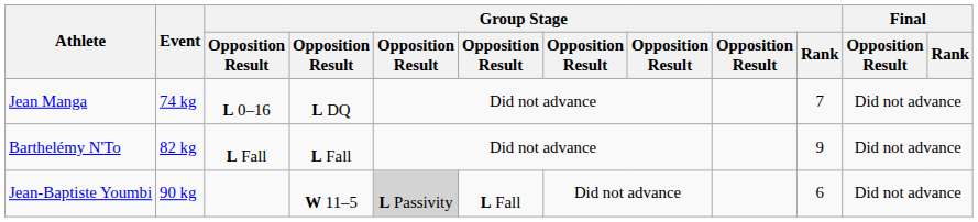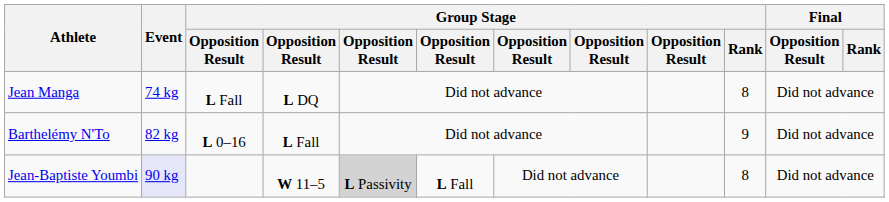Jean Manga | column 3: L 0–16 -> L Fall
Jean Manga | Group Stage / Rank: 7 -> 8
Barthelémy N'To | column 3: L Fall -> L 0–16
Jean-Baptiste Youmbi | Event: no background -> lavender background
Jean-Baptiste Youmbi | Group Stage / Rank: 6 -> 8
